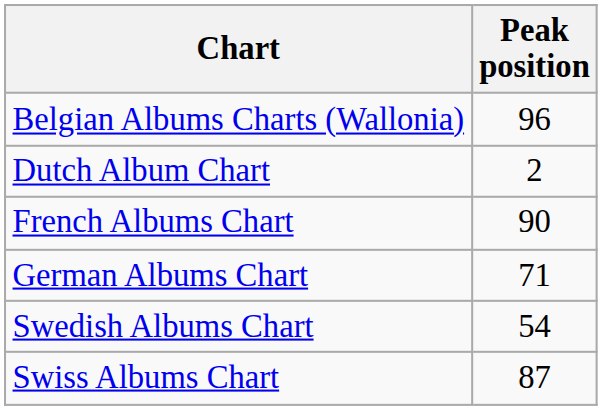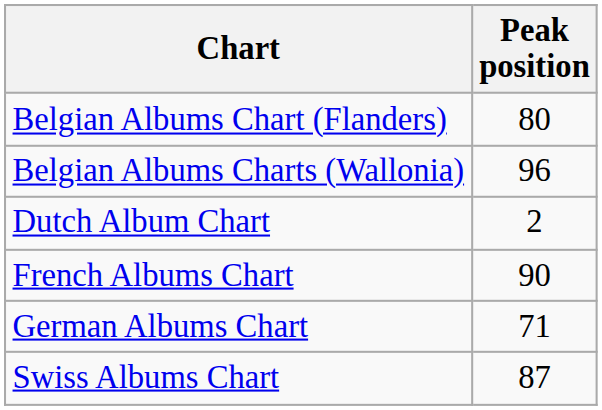+ row: Belgian Albums Chart (Flanders) | 80
- row: Swedish Albums Chart | 54
